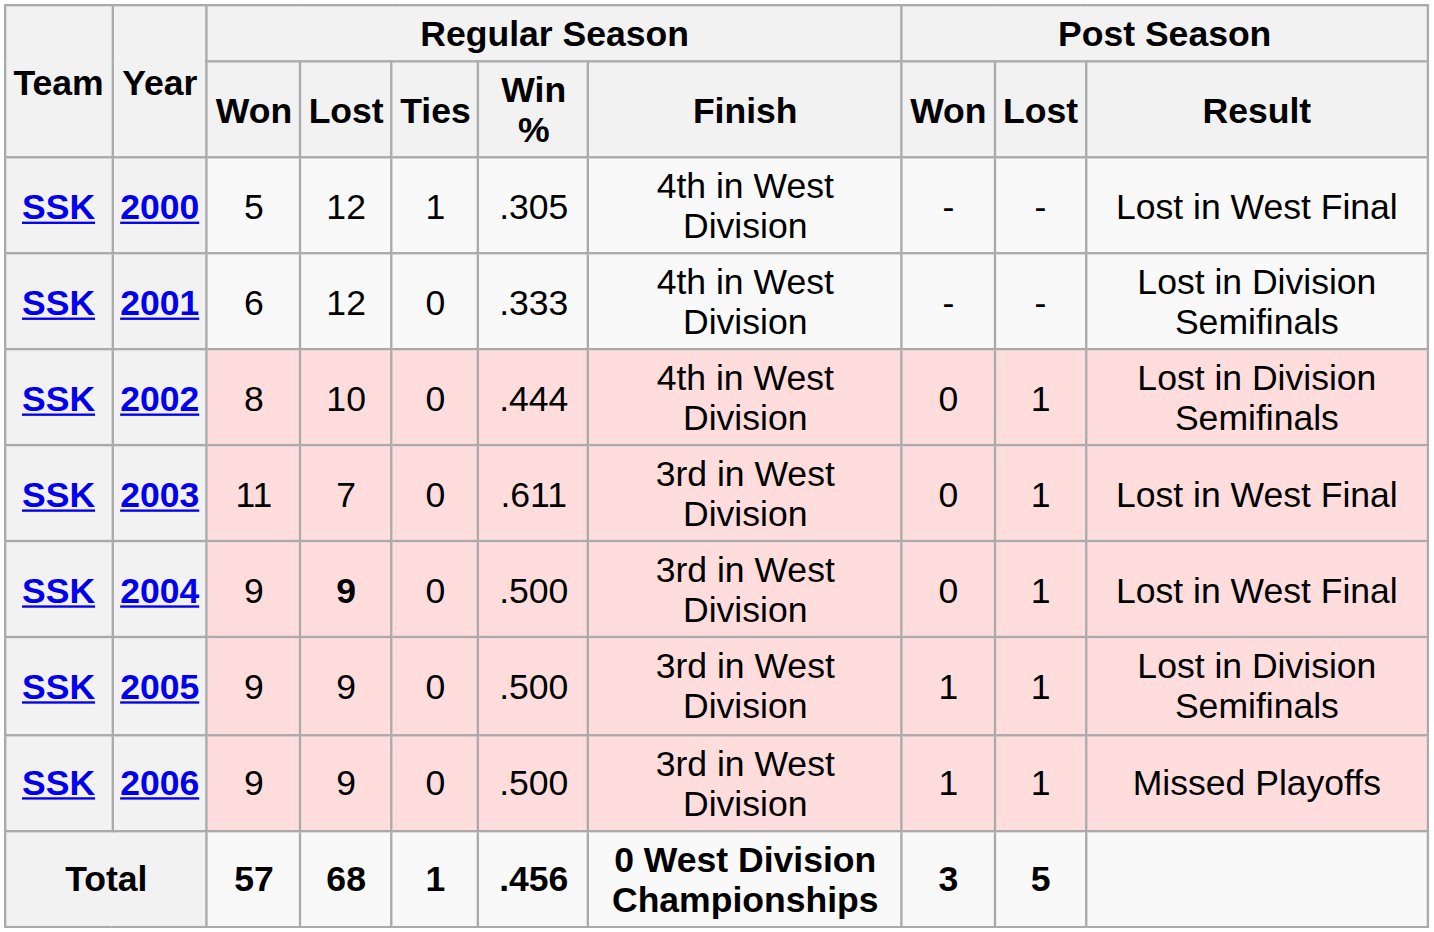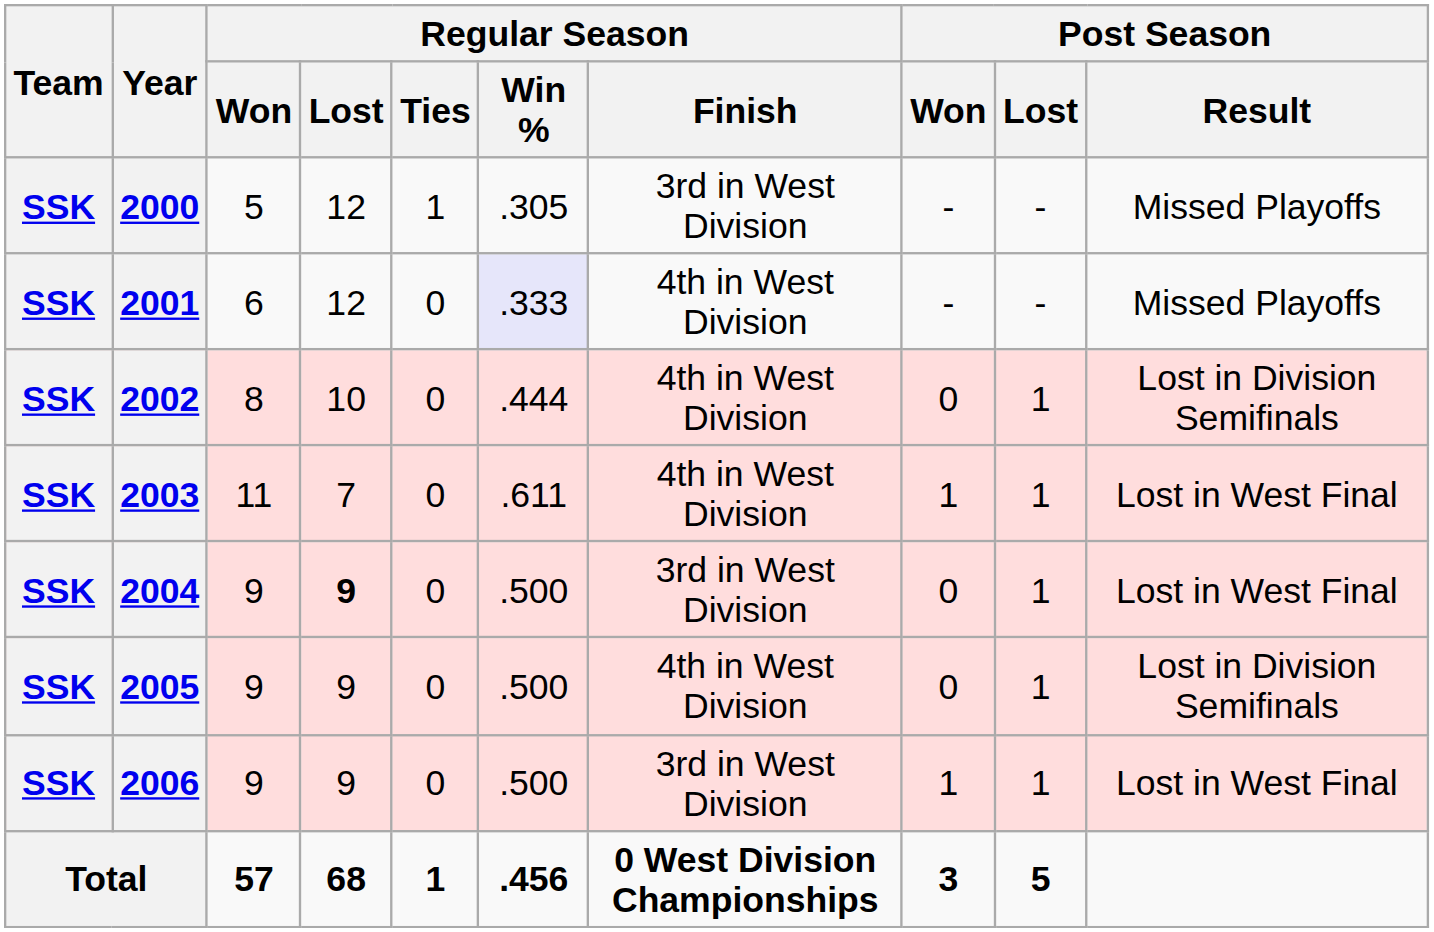2000 | Regular Season / Finish: 4th in West Division -> 3rd in West Division
2000 | Post Season / Result: Lost in West Final -> Missed Playoffs
2001 | Regular Season / Win %: no background -> lavender background
2001 | Post Season / Result: Lost in Division Semifinals -> Missed Playoffs
2003 | Regular Season / Finish: 3rd in West Division -> 4th in West Division
2003 | Post Season / Won: 0 -> 1
2005 | Regular Season / Finish: 3rd in West Division -> 4th in West Division
2005 | Post Season / Won: 1 -> 0
2006 | Post Season / Result: Missed Playoffs -> Lost in West Final
